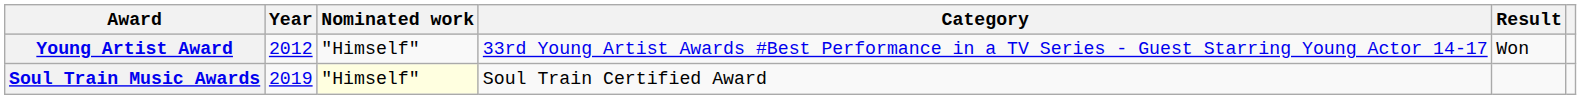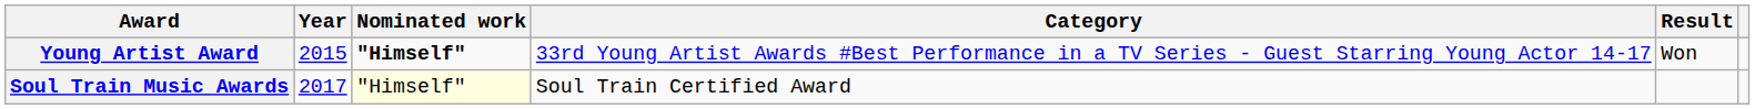Young Artist Award | Year: 2012 -> 2015
Young Artist Award | Nominated work: normal -> bold
Soul Train Music Awards | Year: 2019 -> 2017
